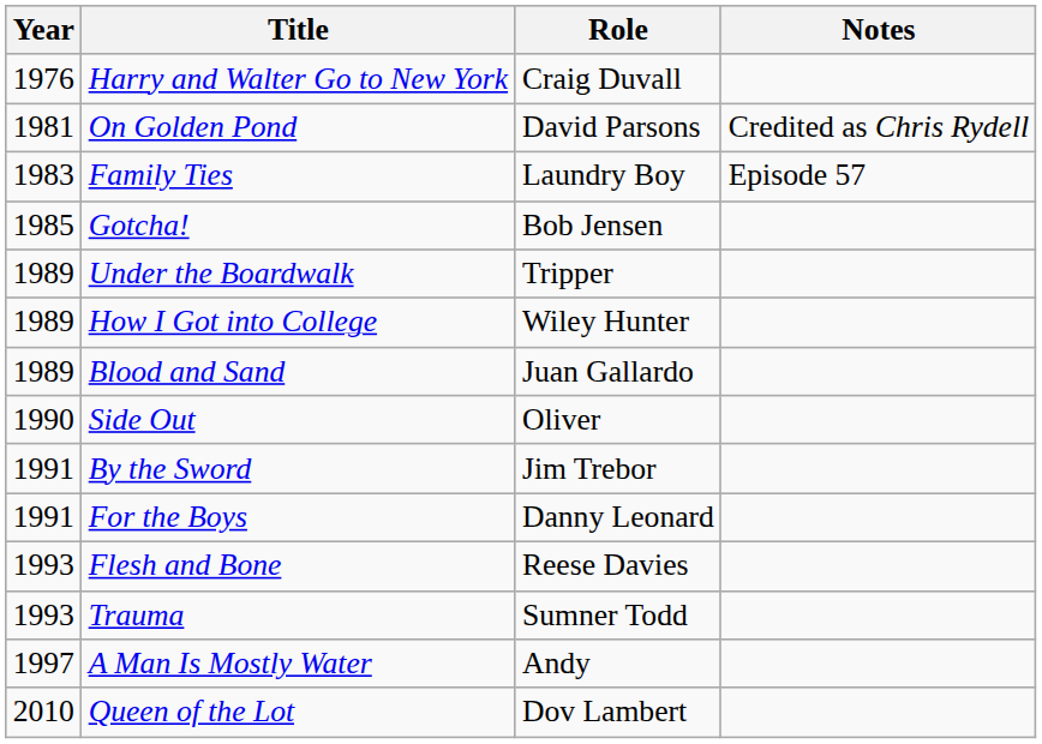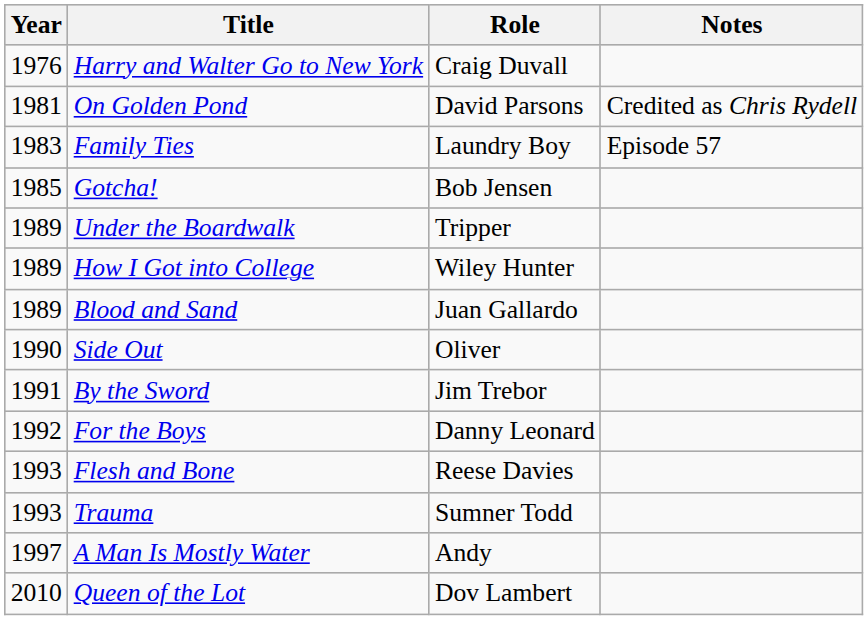For the Boys | Year: 1991 -> 1992
